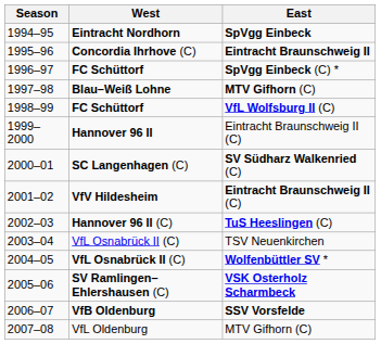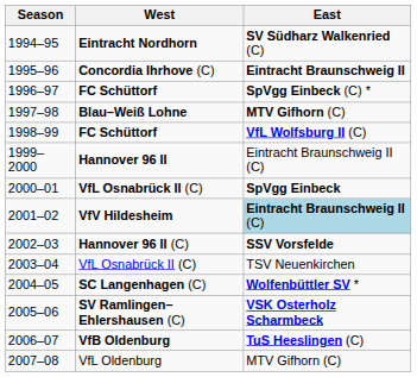1994–95 | East: SpVgg Einbeck -> SV Südharz Walkenried (C)
2000–01 | West: SC Langenhagen (C) -> VfL Osnabrück II (C)
2000–01 | East: SV Südharz Walkenried (C) -> SpVgg Einbeck
2001–02 | East: no background -> lightblue background
2002–03 | East: TuS Heeslingen (C) -> SSV Vorsfelde
2004–05 | West: VfL Osnabrück II (C) -> SC Langenhagen (C)
2006–07 | East: SSV Vorsfelde -> TuS Heeslingen (C)
